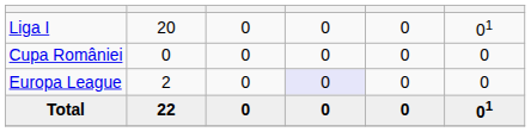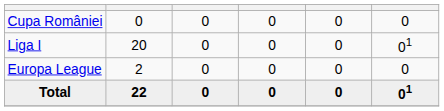rows swapped: Liga I <-> Cupa României
Europa League | column 4: lavender background -> no background
